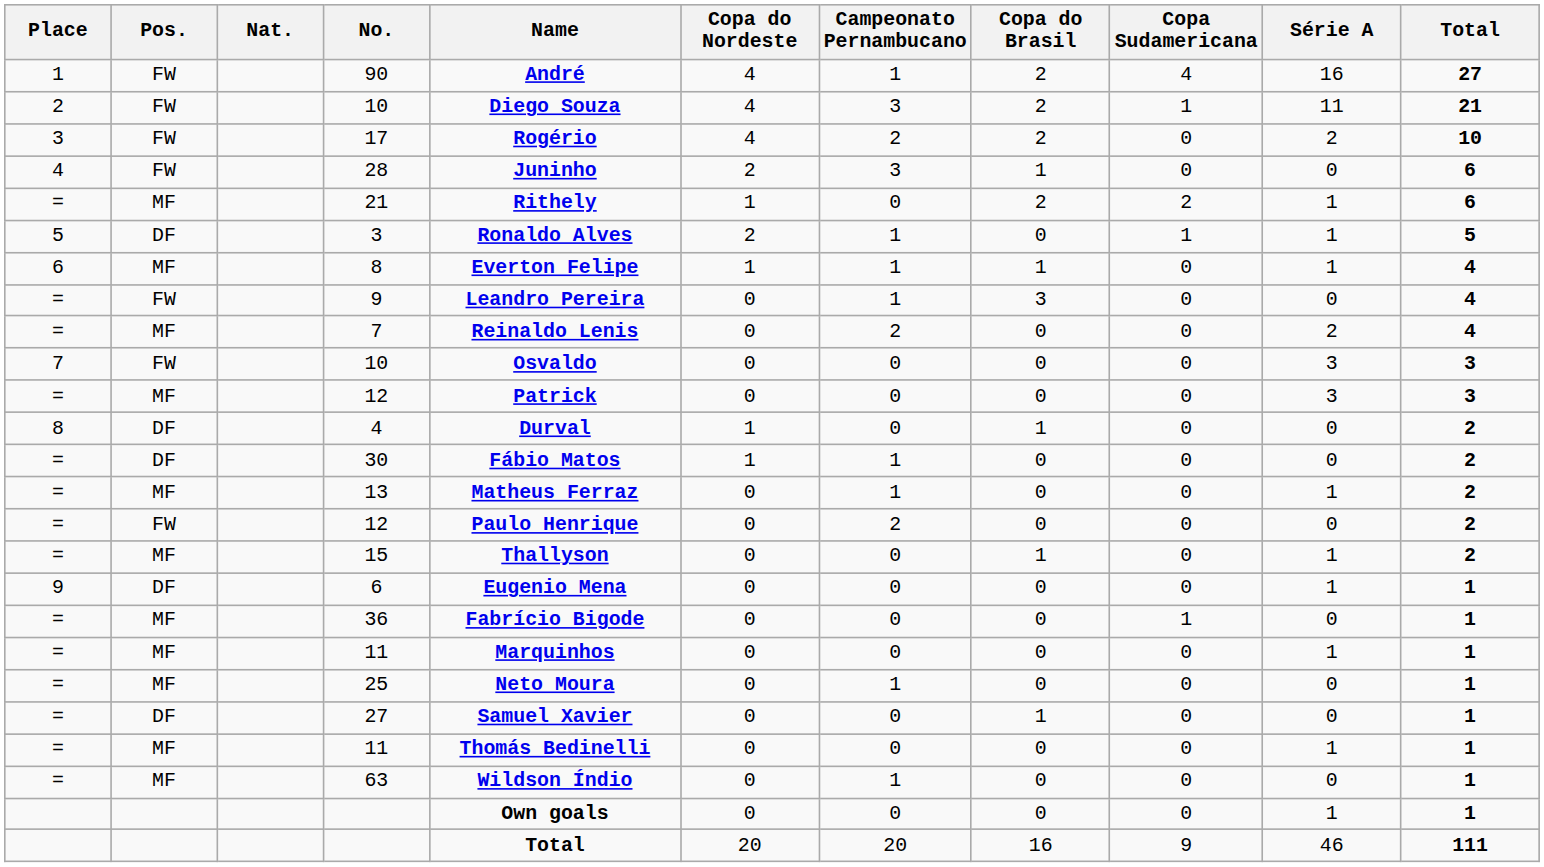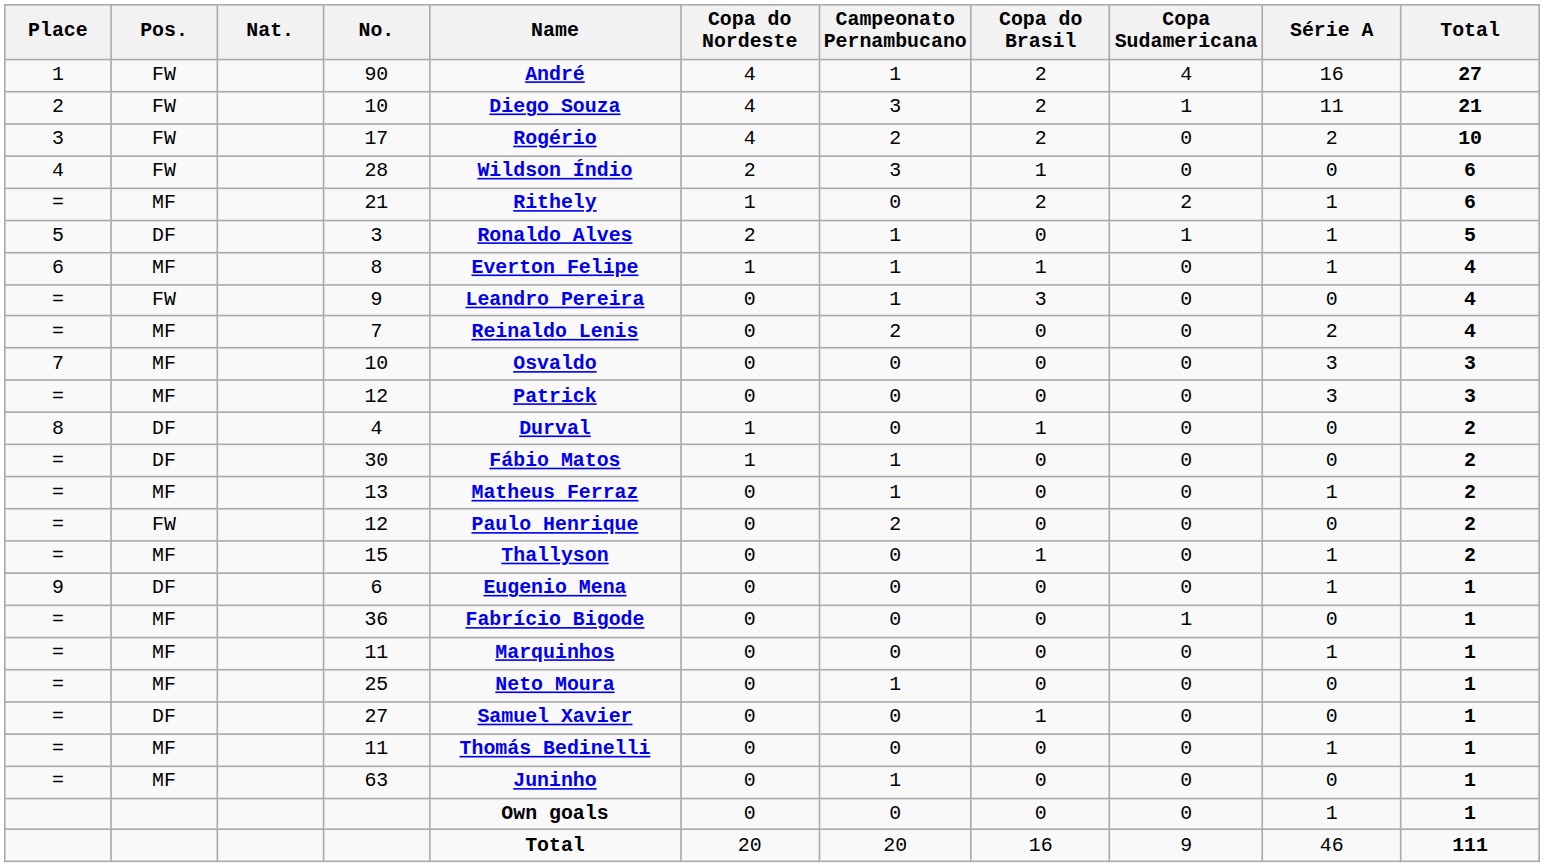28 | Name: Juninho -> Wildson Índio
7 / 10 | Pos.: FW -> MF
63 | Name: Wildson Índio -> Juninho
